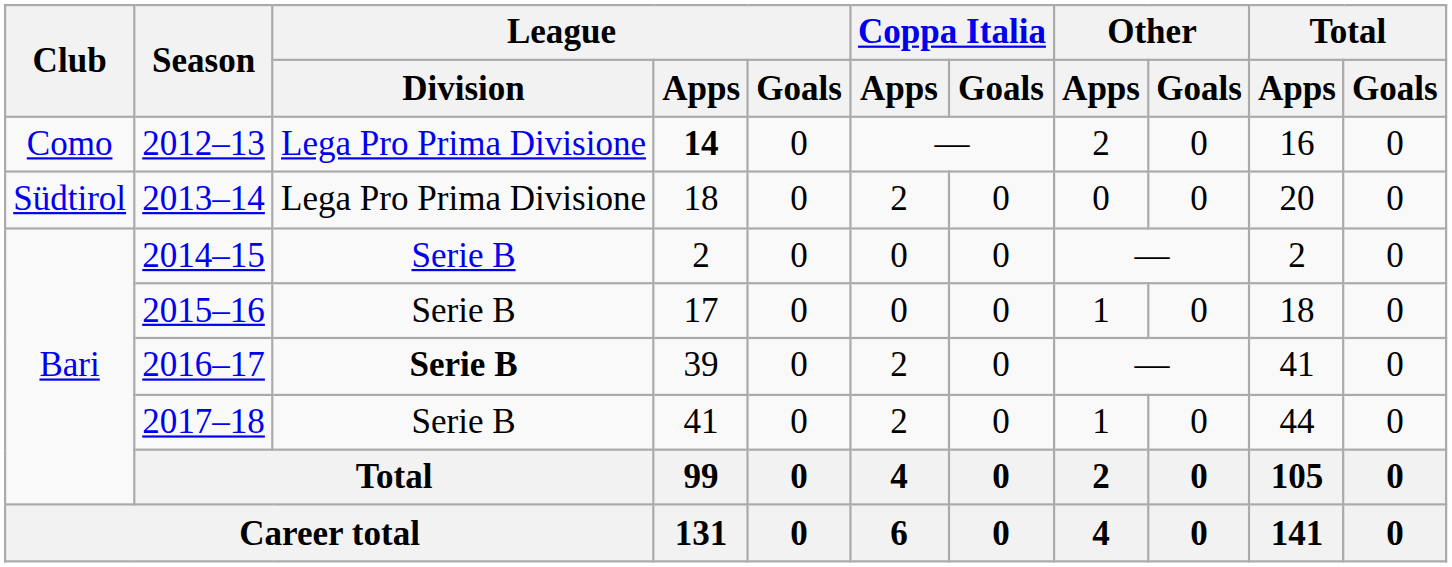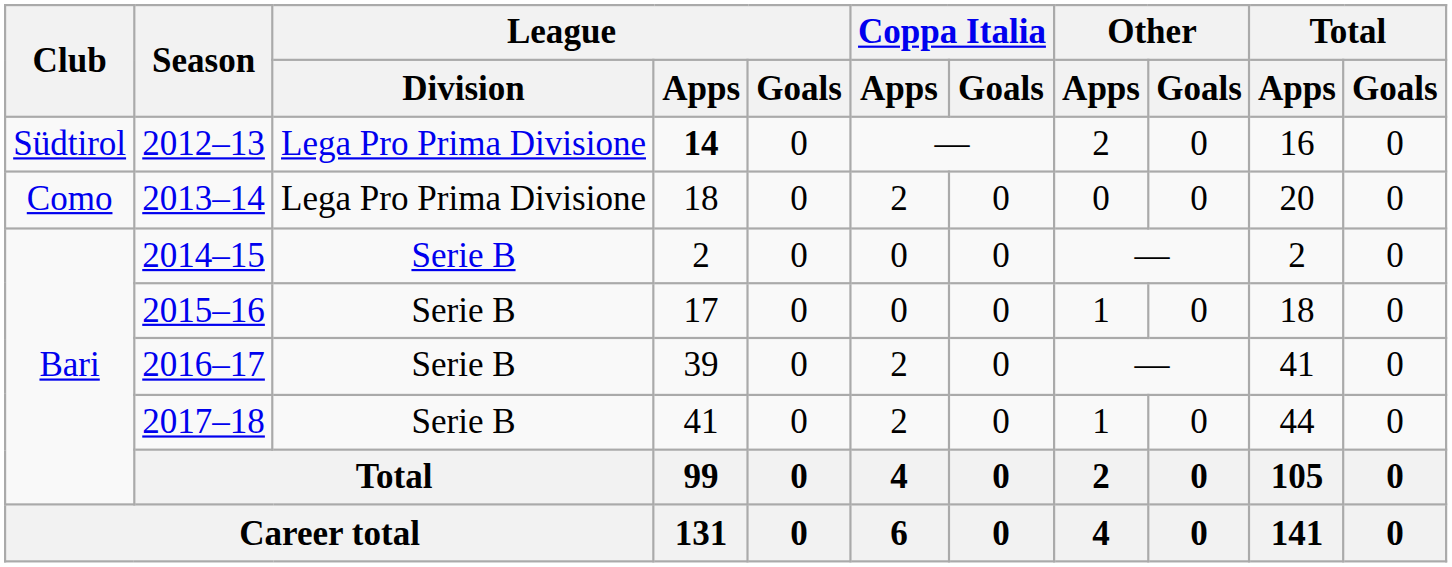2012–13 | Club: Como -> Südtirol
2013–14 | Club: Südtirol -> Como
2016–17 | League / Division: bold -> normal
